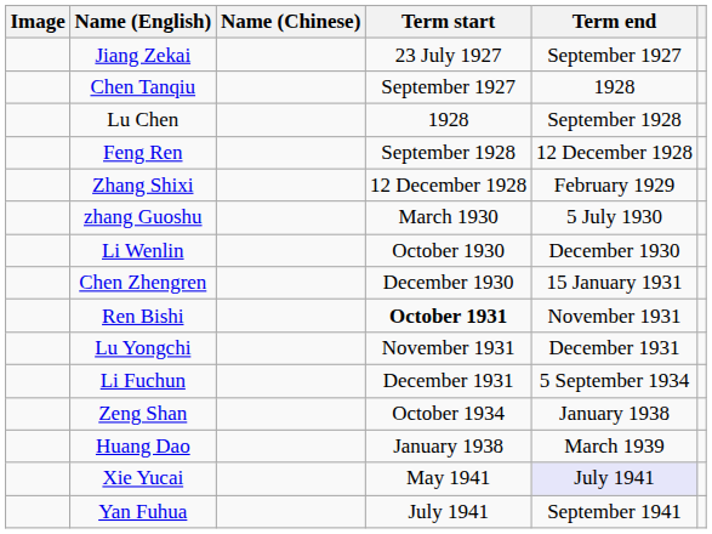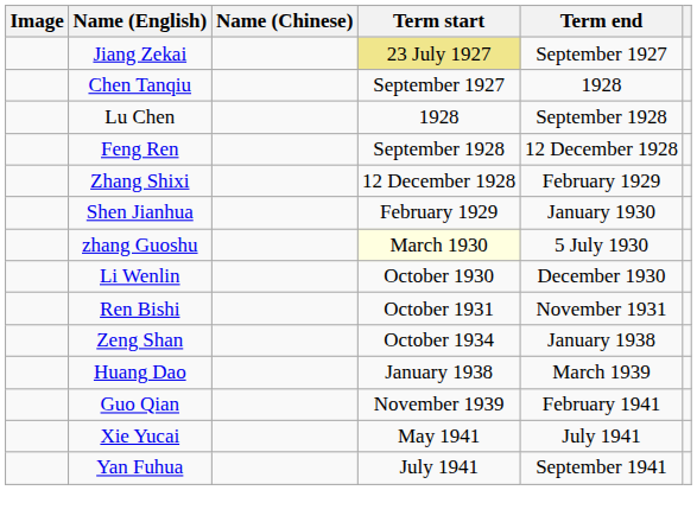Jiang Zekai | Term start: no background -> khaki background
+ row: Shen Jianhua | February 1929 | January 1930
zhang Guoshu | Term start: no background -> lightyellow background
- row: Chen Zhengren | December 1930 | 15 January 1931
Ren Bishi | Term start: bold -> normal
- row: Lu Yongchi | November 1931 | December 1931
- row: Li Fuchun | December 1931 | 5 September 1934
+ row: Guo Qian | November 1939 | February 1941
Xie Yucai | Term end: lavender background -> no background
